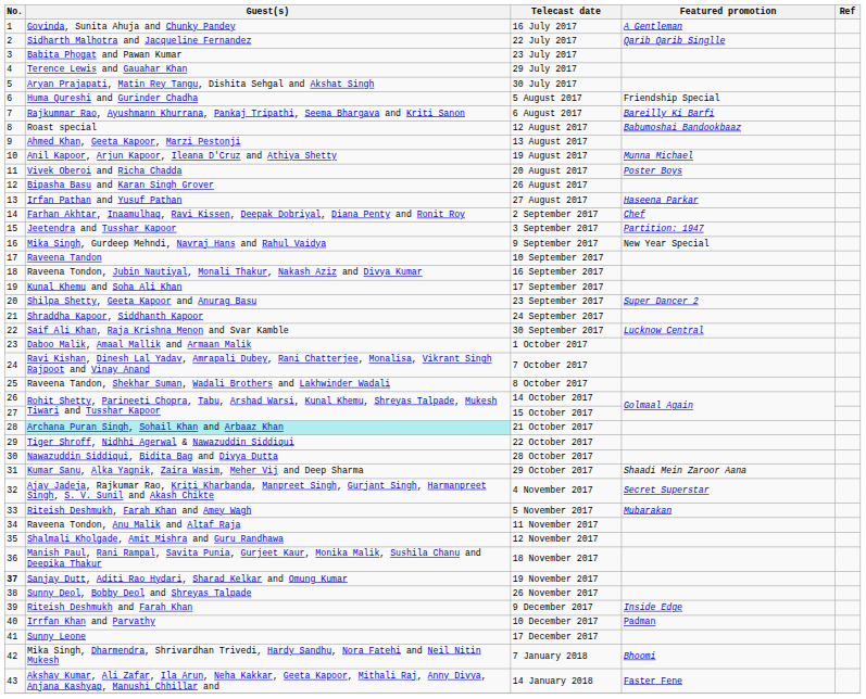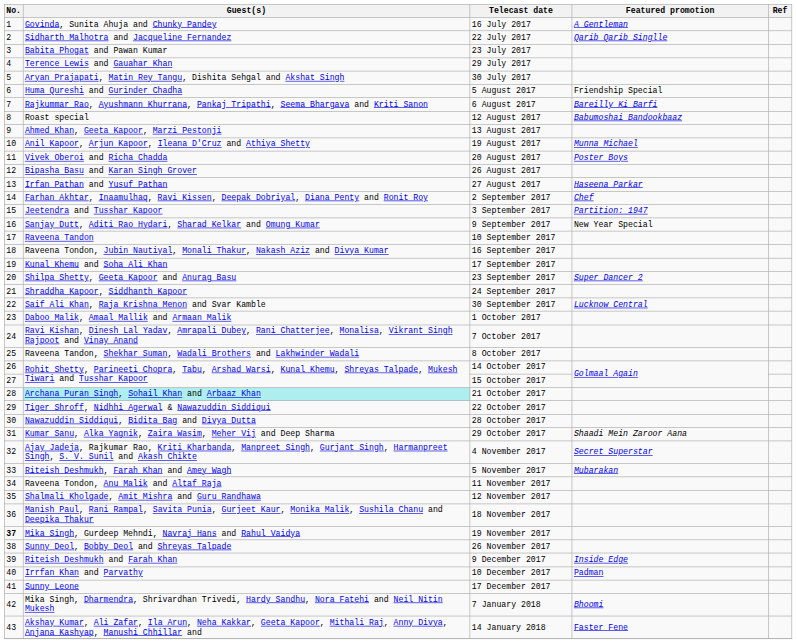9 September 2017 | Guest(s): Mika Singh, Gurdeep Mehndi, Navraj Hans and Rahul Vaidya -> Sanjay Dutt, Aditi Rao Hydari, Sharad Kelkar and Omung Kumar
19 November 2017 | Guest(s): Sanjay Dutt, Aditi Rao Hydari, Sharad Kelkar and Omung Kumar -> Mika Singh, Gurdeep Mehndi, Navraj Hans and Rahul Vaidya
